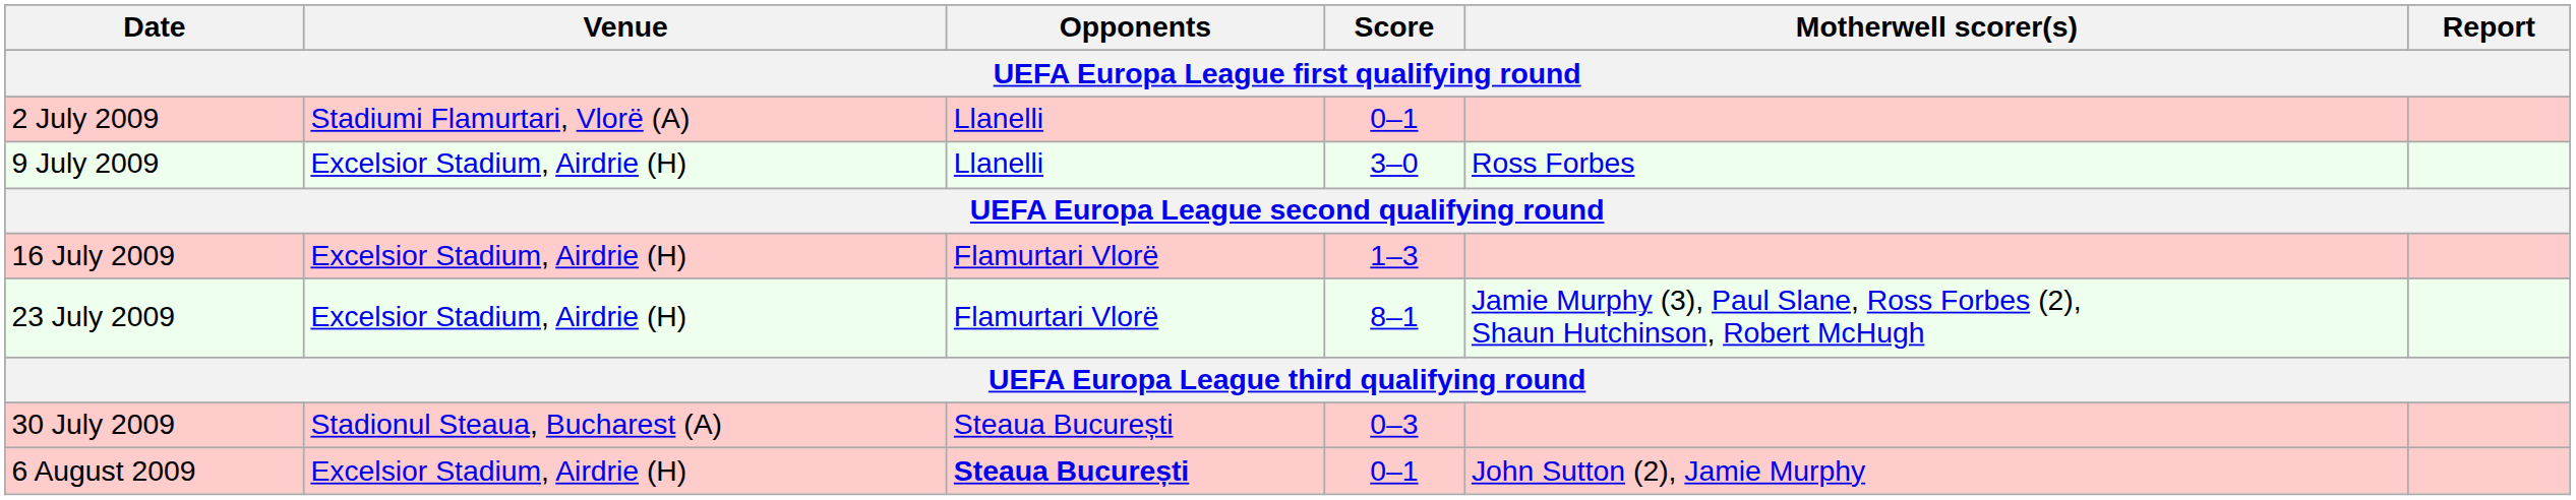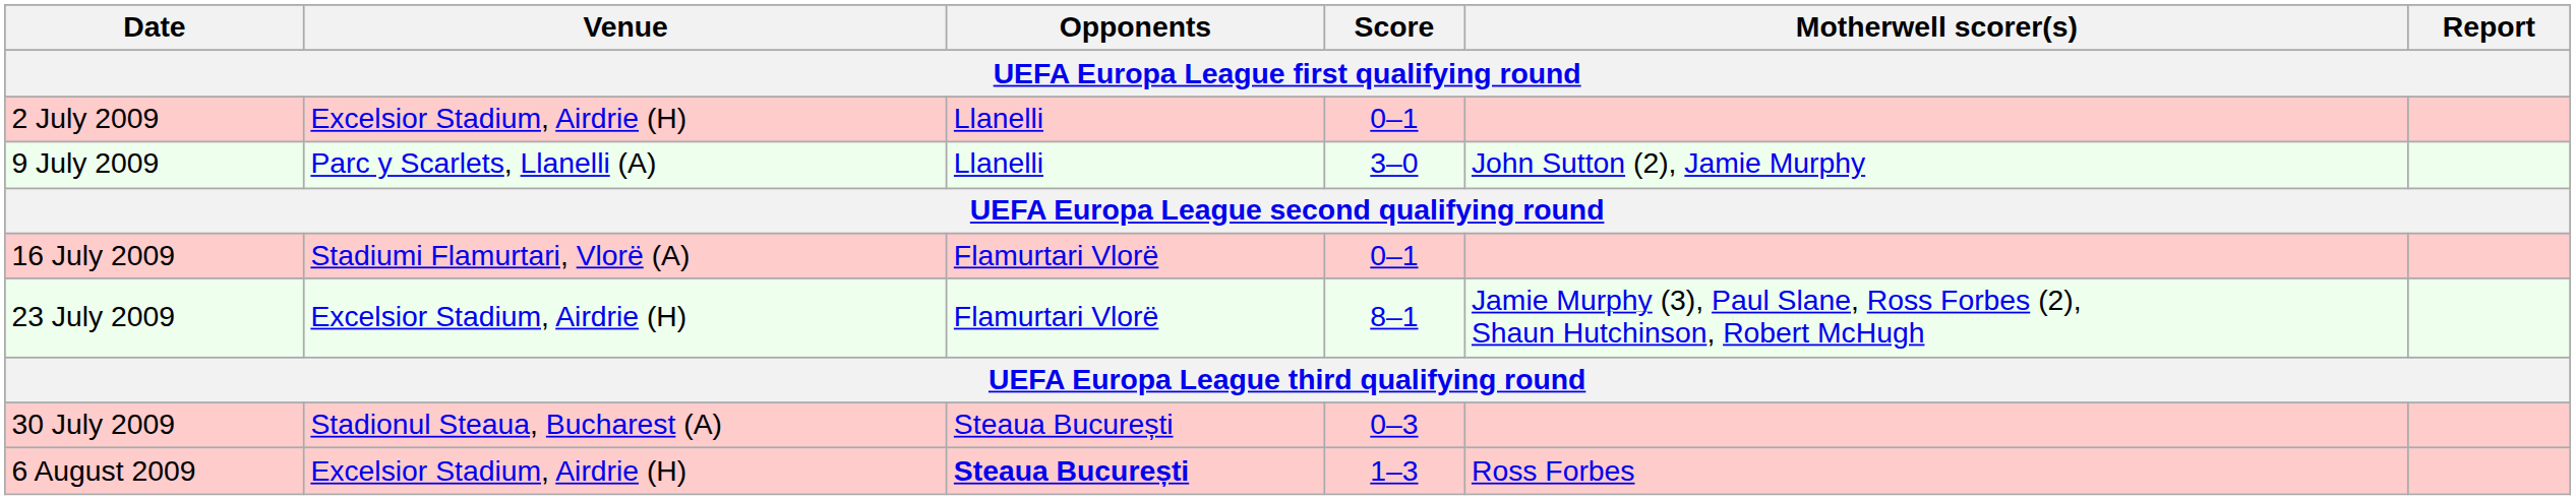2 July 2009 | Venue: Stadiumi Flamurtari, Vlorë (A) -> Excelsior Stadium, Airdrie (H)
9 July 2009 | Venue: Excelsior Stadium, Airdrie (H) -> Parc y Scarlets, Llanelli (A)
9 July 2009 | Motherwell scorer(s): Ross Forbes -> John Sutton (2), Jamie Murphy
16 July 2009 | Venue: Excelsior Stadium, Airdrie (H) -> Stadiumi Flamurtari, Vlorë (A)
16 July 2009 | Score: 1–3 -> 0–1
6 August 2009 | Score: 0–1 -> 1–3
6 August 2009 | Motherwell scorer(s): John Sutton (2), Jamie Murphy -> Ross Forbes
